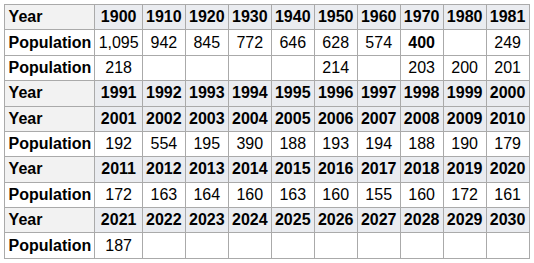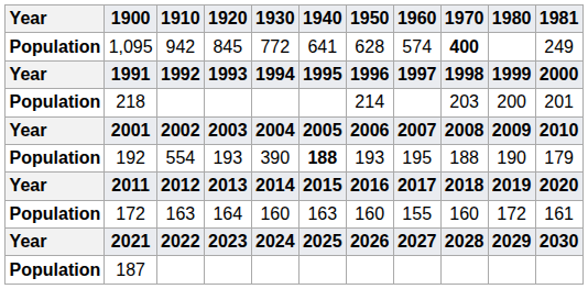1,095 | column 6: 646 -> 641
rows swapped: 1991 <-> 218
192 | column 4: 195 -> 193
192 | column 6: normal -> bold
192 | column 8: 194 -> 195
